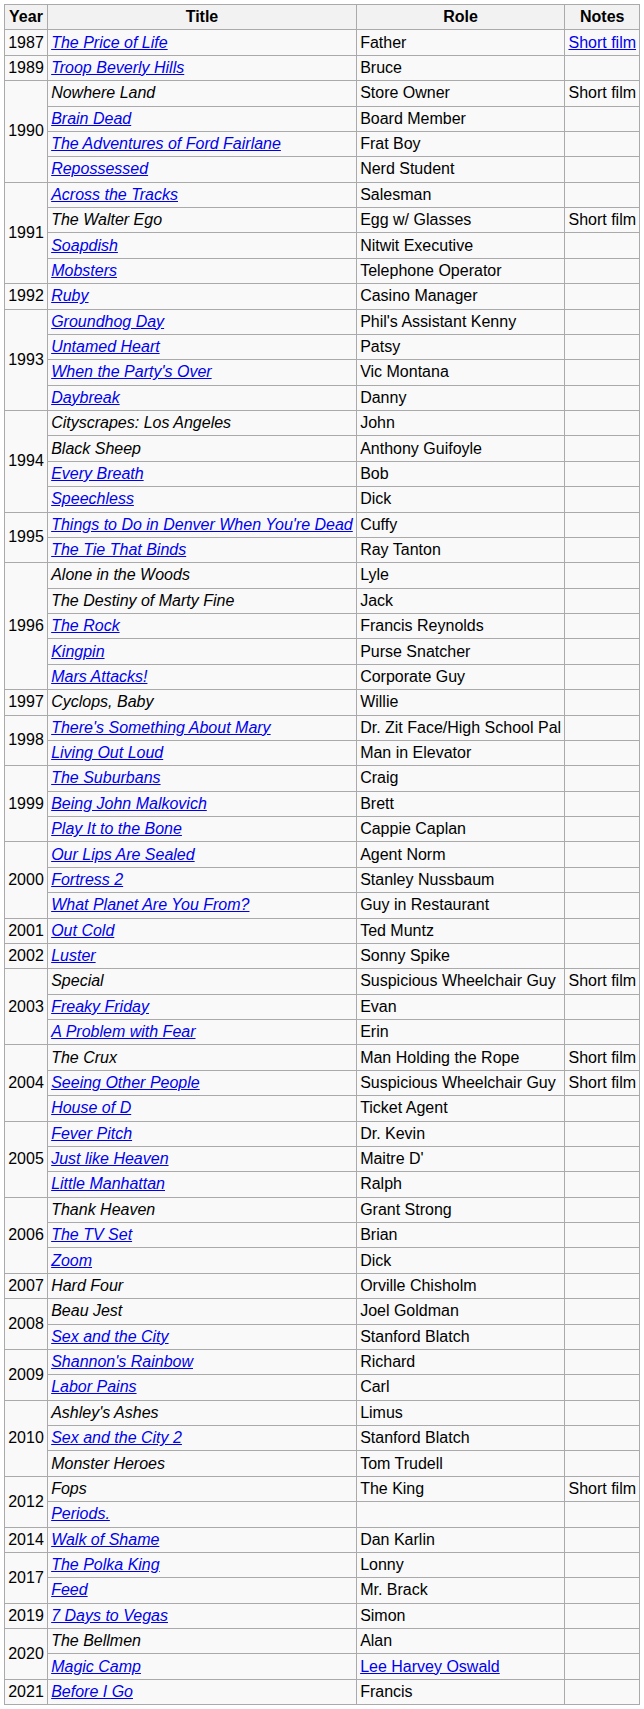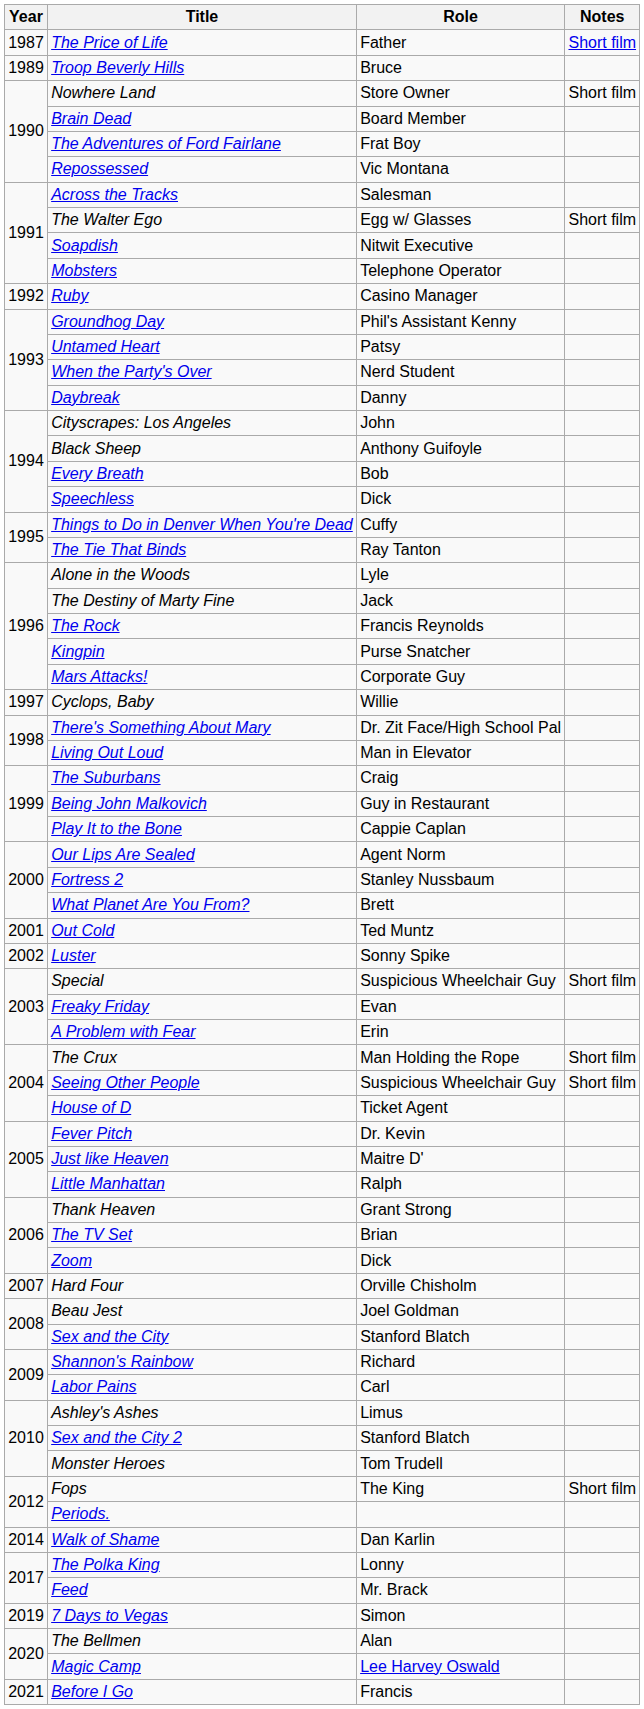Repossessed | Role: Nerd Student -> Vic Montana
When the Party's Over | Role: Vic Montana -> Nerd Student
Being John Malkovich | Role: Brett -> Guy in Restaurant
What Planet Are You From? | Role: Guy in Restaurant -> Brett
